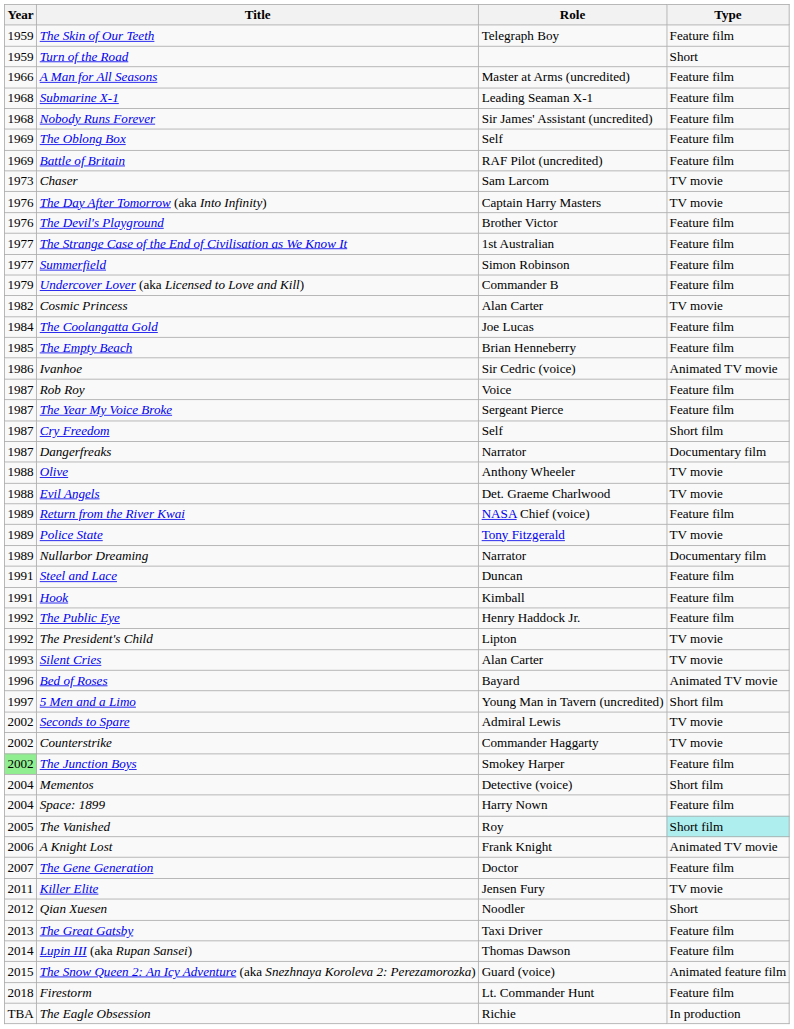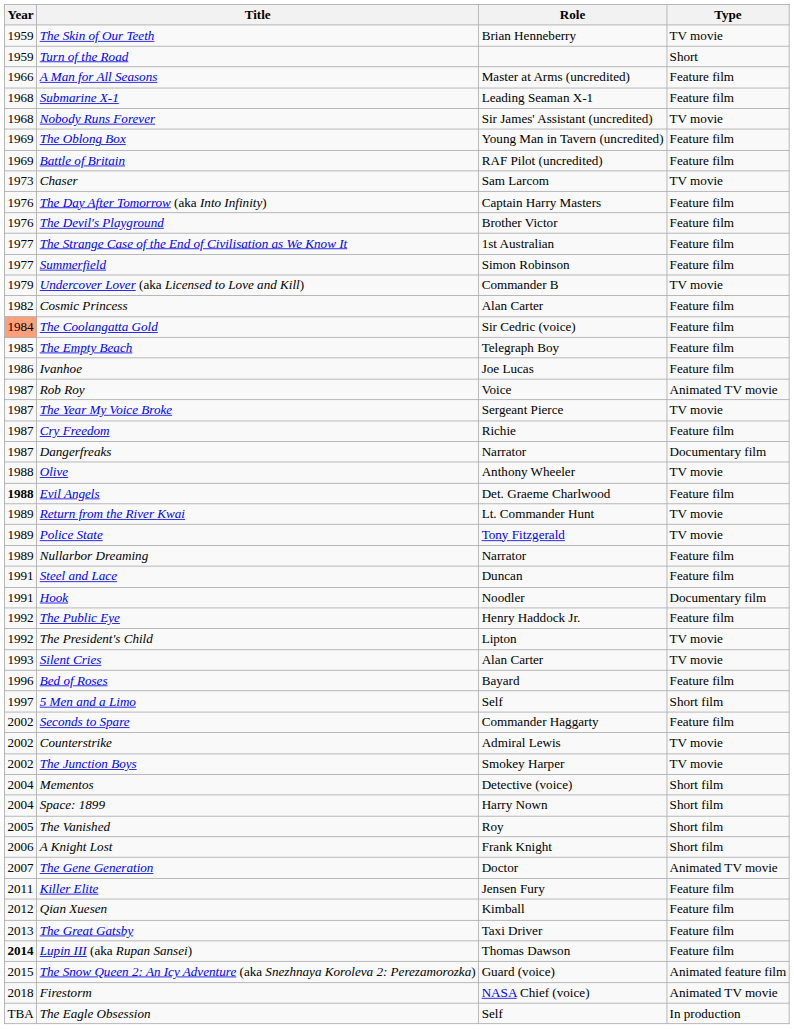The Skin of Our Teeth | Role: Telegraph Boy -> Brian Henneberry
The Skin of Our Teeth | Type: Feature film -> TV movie
Nobody Runs Forever | Type: Feature film -> TV movie
The Oblong Box | Role: Self -> Young Man in Tavern (uncredited)
The Day After Tomorrow (aka Into Infinity) | Type: TV movie -> Feature film
Undercover Lover (aka Licensed to Love and Kill) | Type: Feature film -> TV movie
Cosmic Princess | Type: TV movie -> Feature film
The Coolangatta Gold | Year: no background -> lightsalmon background
The Coolangatta Gold | Role: Joe Lucas -> Sir Cedric (voice)
The Empty Beach | Role: Brian Henneberry -> Telegraph Boy
Ivanhoe | Role: Sir Cedric (voice) -> Joe Lucas
Ivanhoe | Type: Animated TV movie -> Feature film
Rob Roy | Type: Feature film -> Animated TV movie
The Year My Voice Broke | Type: Feature film -> TV movie
Cry Freedom | Role: Self -> Richie
Cry Freedom | Type: Short film -> Feature film
Evil Angels | Year: normal -> bold
Evil Angels | Type: TV movie -> Feature film
Return from the River Kwai | Role: NASA Chief (voice) -> Lt. Commander Hunt
Return from the River Kwai | Type: Feature film -> TV movie
Nullarbor Dreaming | Type: Documentary film -> Feature film
Hook | Role: Kimball -> Noodler
Hook | Type: Feature film -> Documentary film
Bed of Roses | Type: Animated TV movie -> Feature film
5 Men and a Limo | Role: Young Man in Tavern (uncredited) -> Self
Seconds to Spare | Role: Admiral Lewis -> Commander Haggarty
Seconds to Spare | Type: TV movie -> Feature film
Counterstrike | Role: Commander Haggarty -> Admiral Lewis
The Junction Boys | Year: lightgreen background -> no background
The Junction Boys | Type: Feature film -> TV movie
Space: 1899 | Type: Feature film -> Short film
The Vanished | Type: paleturquoise background -> no background
A Knight Lost | Type: Animated TV movie -> Short film
The Gene Generation | Type: Feature film -> Animated TV movie
Killer Elite | Type: TV movie -> Feature film
Qian Xuesen | Role: Noodler -> Kimball
Qian Xuesen | Type: Short -> Feature film
Lupin III (aka Rupan Sansei) | Year: normal -> bold
Firestorm | Role: Lt. Commander Hunt -> NASA Chief (voice)
Firestorm | Type: Feature film -> Animated TV movie
The Eagle Obsession | Role: Richie -> Self
